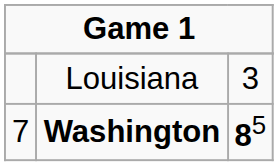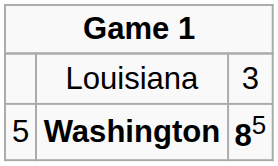Washington | column 1: 7 -> 5
